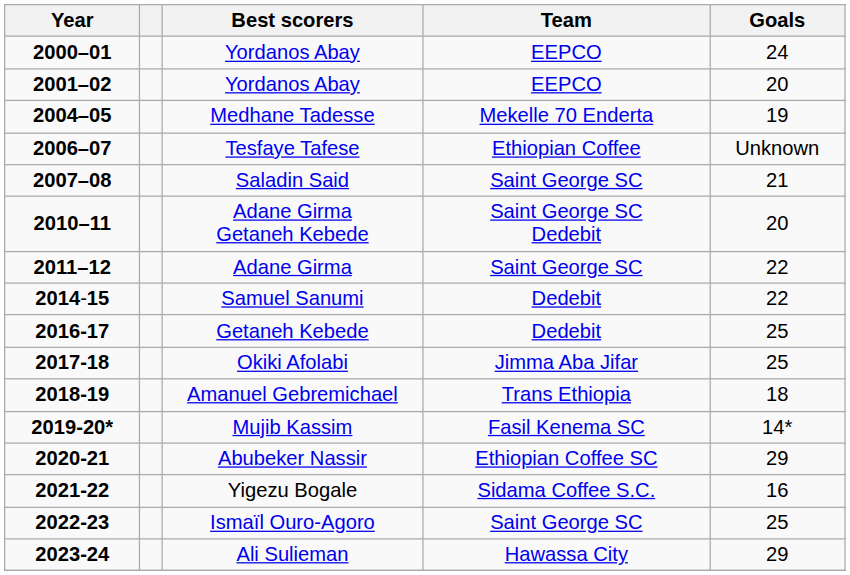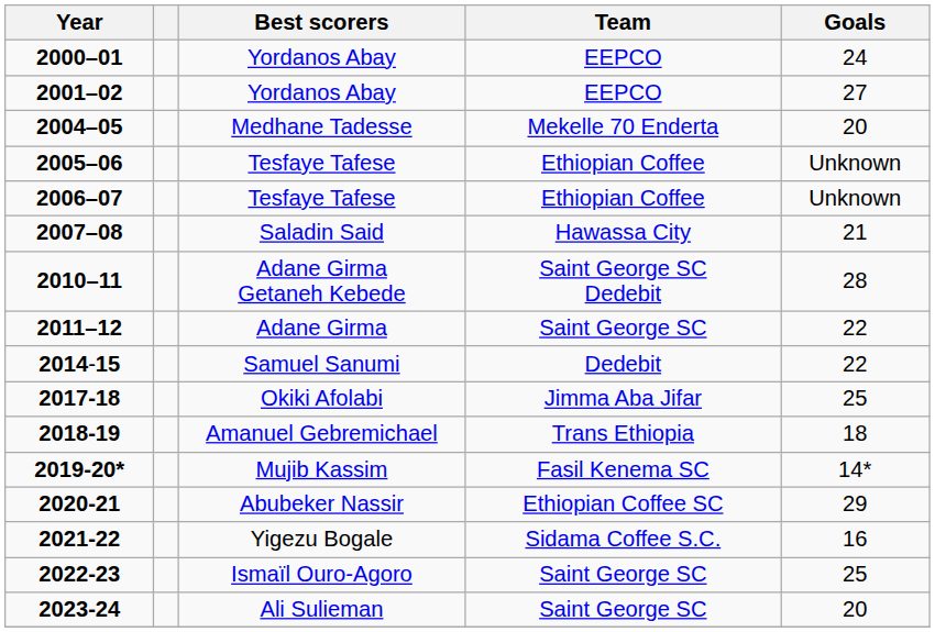2001–02 | Goals: 20 -> 27
2004–05 | Goals: 19 -> 20
+ row: 2005–06 | Tesfaye Tafese | Ethiopian Coffee | Unknown
2007–08 | Team: Saint George SC -> Hawassa City
2010–11 | Goals: 20 -> 28
- row: 2016-17 | Getaneh Kebede | Dedebit | 25
2023-24 | Team: Hawassa City -> Saint George SC
2023-24 | Goals: 29 -> 20
